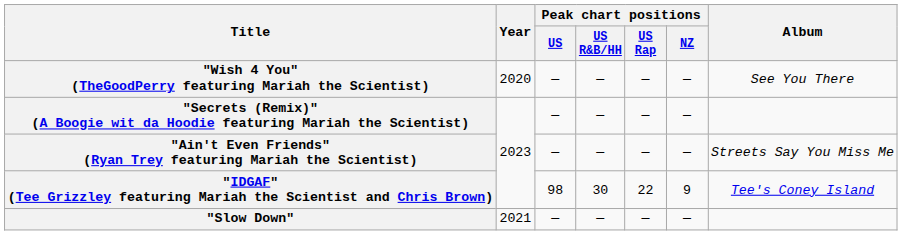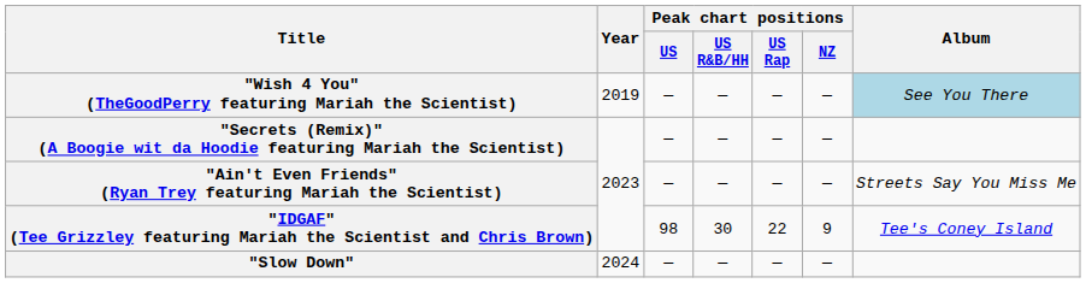"Wish 4 You" (TheGoodPerry featuring Mariah the Scientist) | Year: 2020 -> 2019
"Wish 4 You" (TheGoodPerry featuring Mariah the Scientist) | Album: no background -> lightblue background
"Slow Down" | Year: 2021 -> 2024
